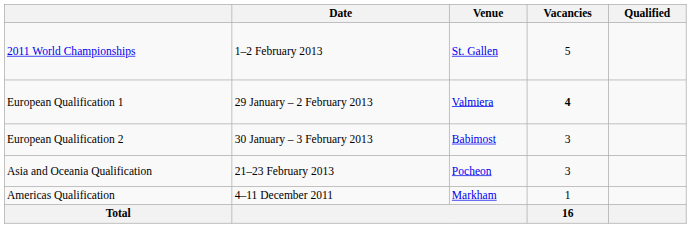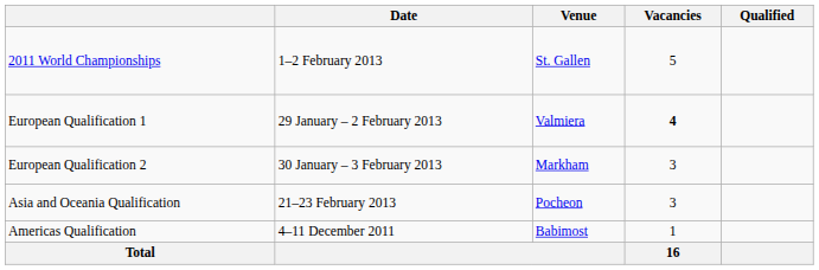European Qualification 2 | Venue: Babimost -> Markham
Americas Qualification | Venue: Markham -> Babimost
